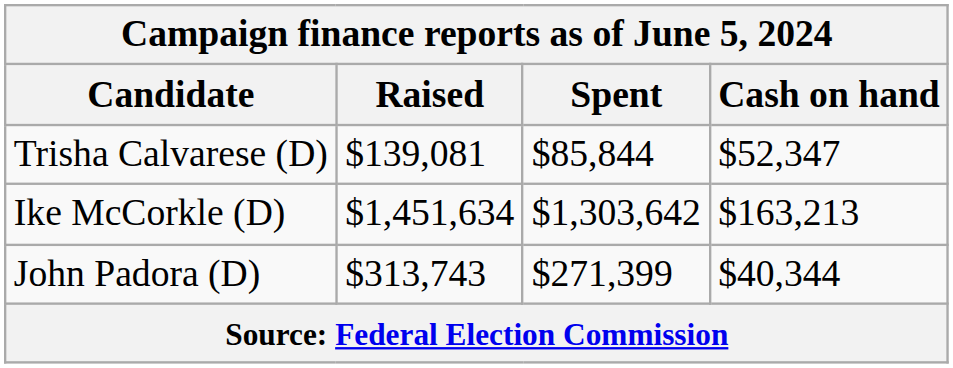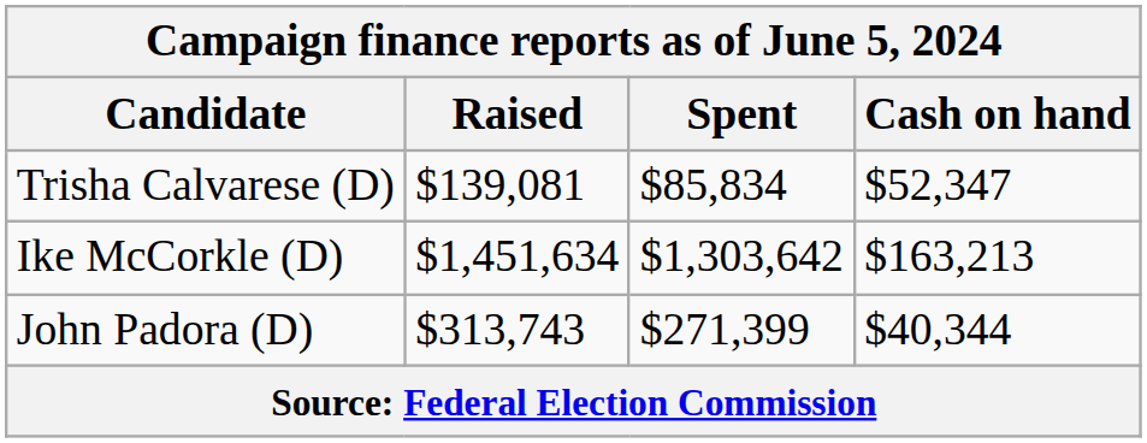Trisha Calvarese (D) | Spent: $85,844 -> $85,834
